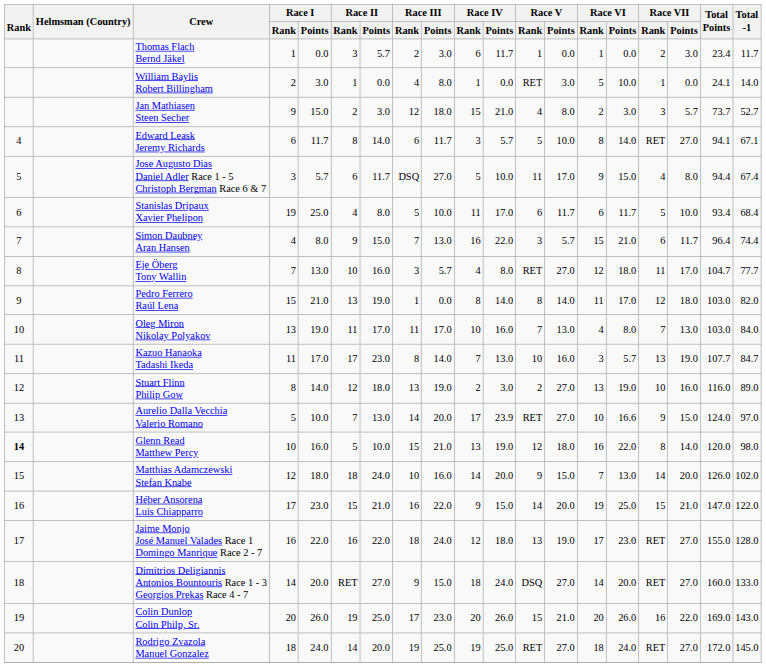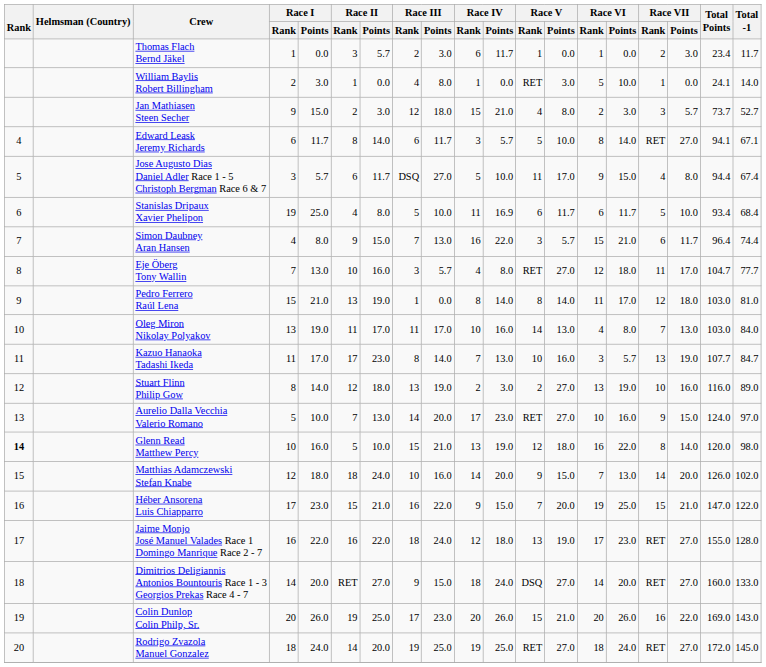Stanislas Dripaux Xavier Phelipon | Race IV / Points: 17.0 -> 16.9
Pedro Ferrero Raúl Lena | Total -1: 82.0 -> 81.0
Oleg Miron Nikolay Polyakov | Race V / Rank: 7 -> 14
Aurelio Dalla Vecchia Valerio Romano | Race IV / Points: 23.9 -> 23.0
Aurelio Dalla Vecchia Valerio Romano | Race VI / Points: 16.6 -> 16.0
Héber Ansorena Luis Chiapparro | Race V / Rank: 14 -> 7
